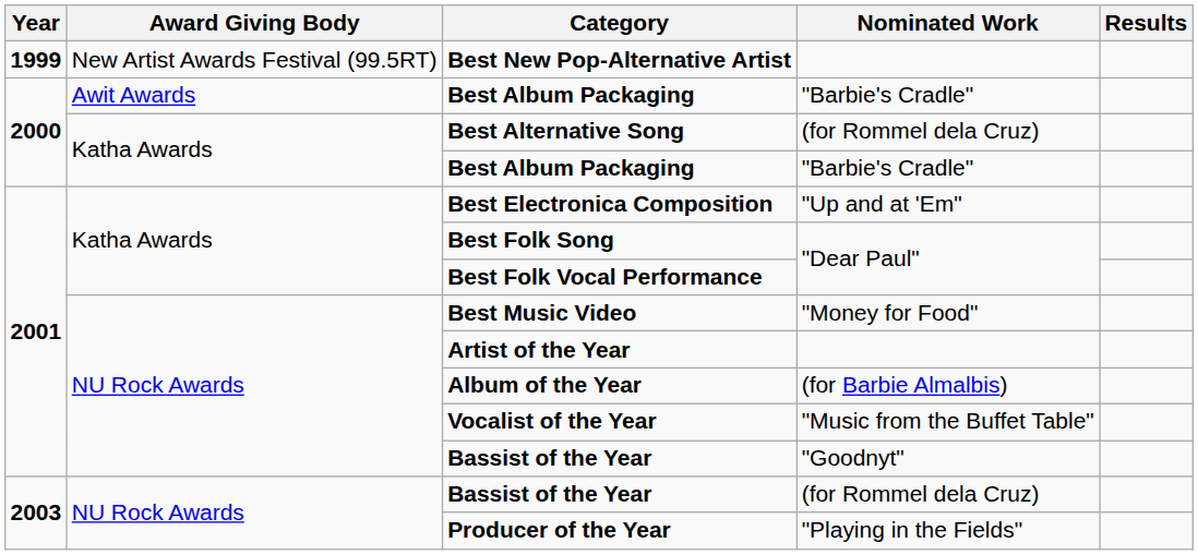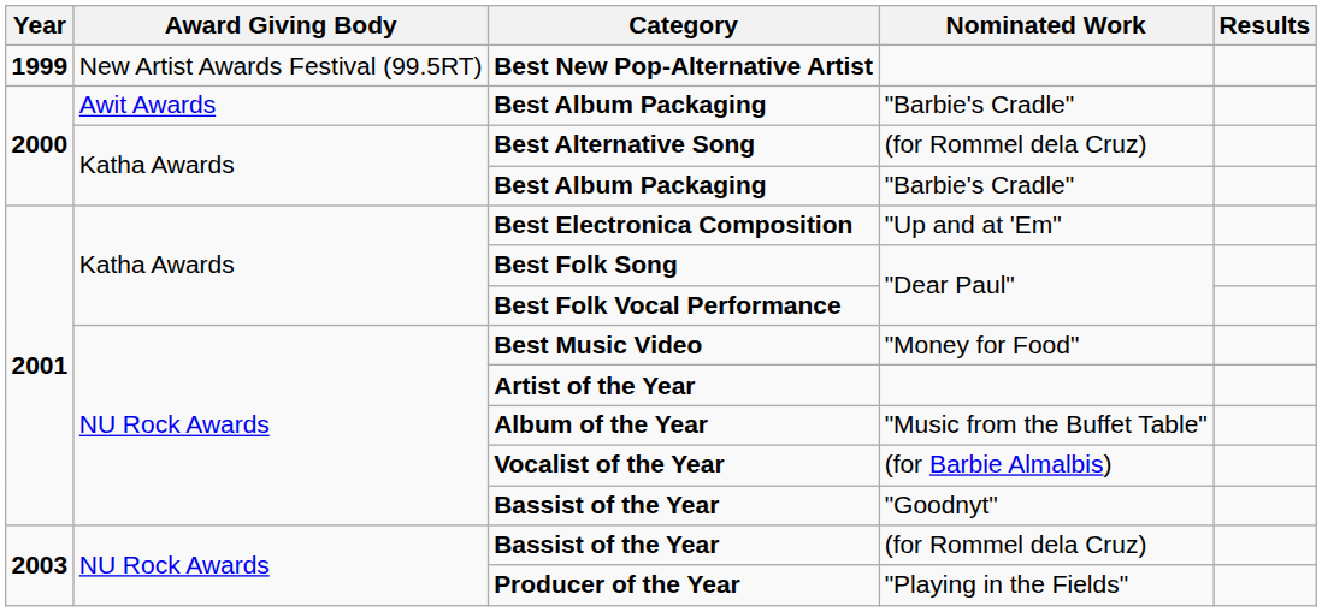Album of the Year | Nominated Work: (for Barbie Almalbis) -> "Music from the Buffet Table"
Vocalist of the Year | Nominated Work: "Music from the Buffet Table" -> (for Barbie Almalbis)
